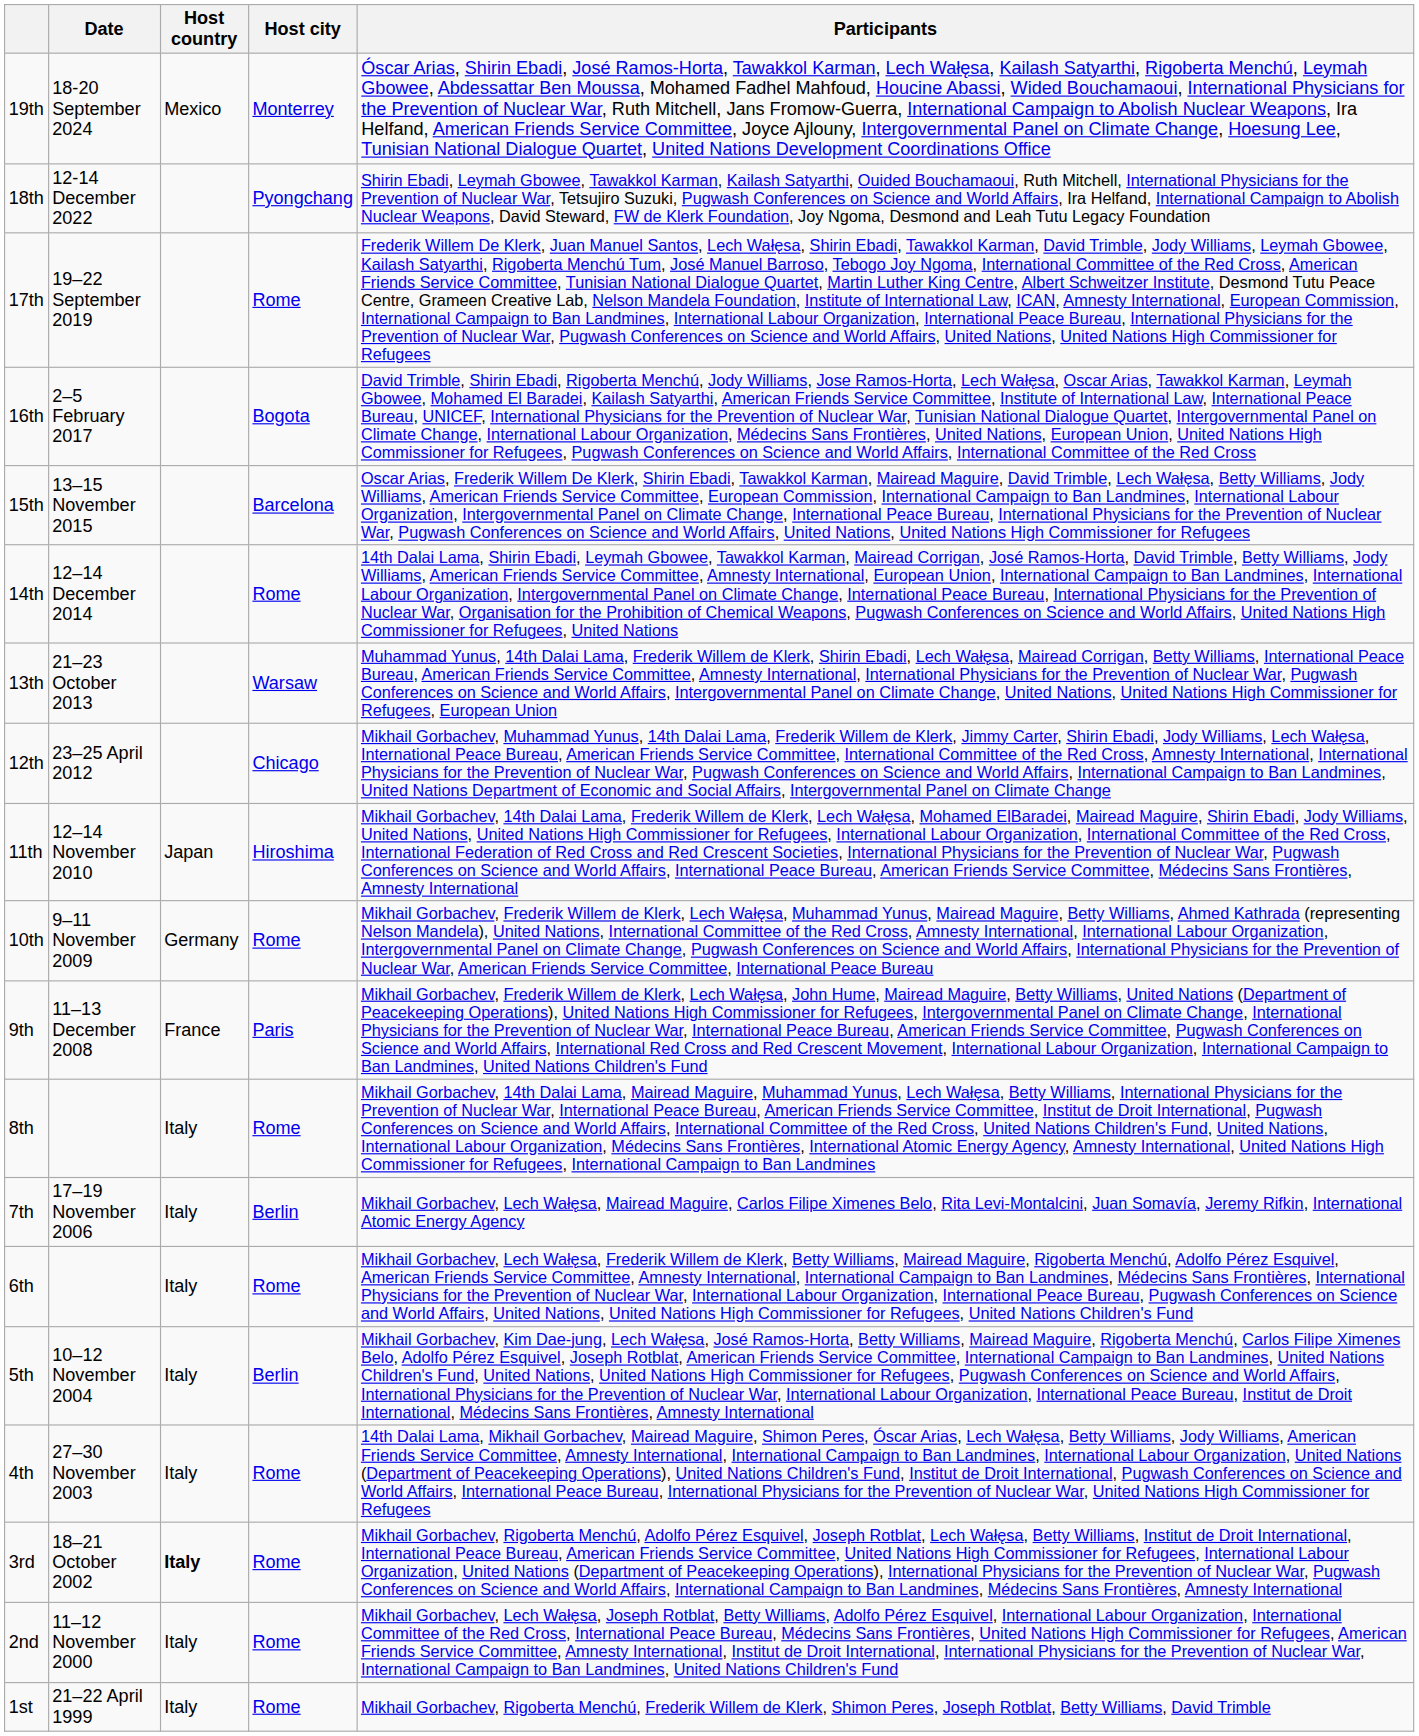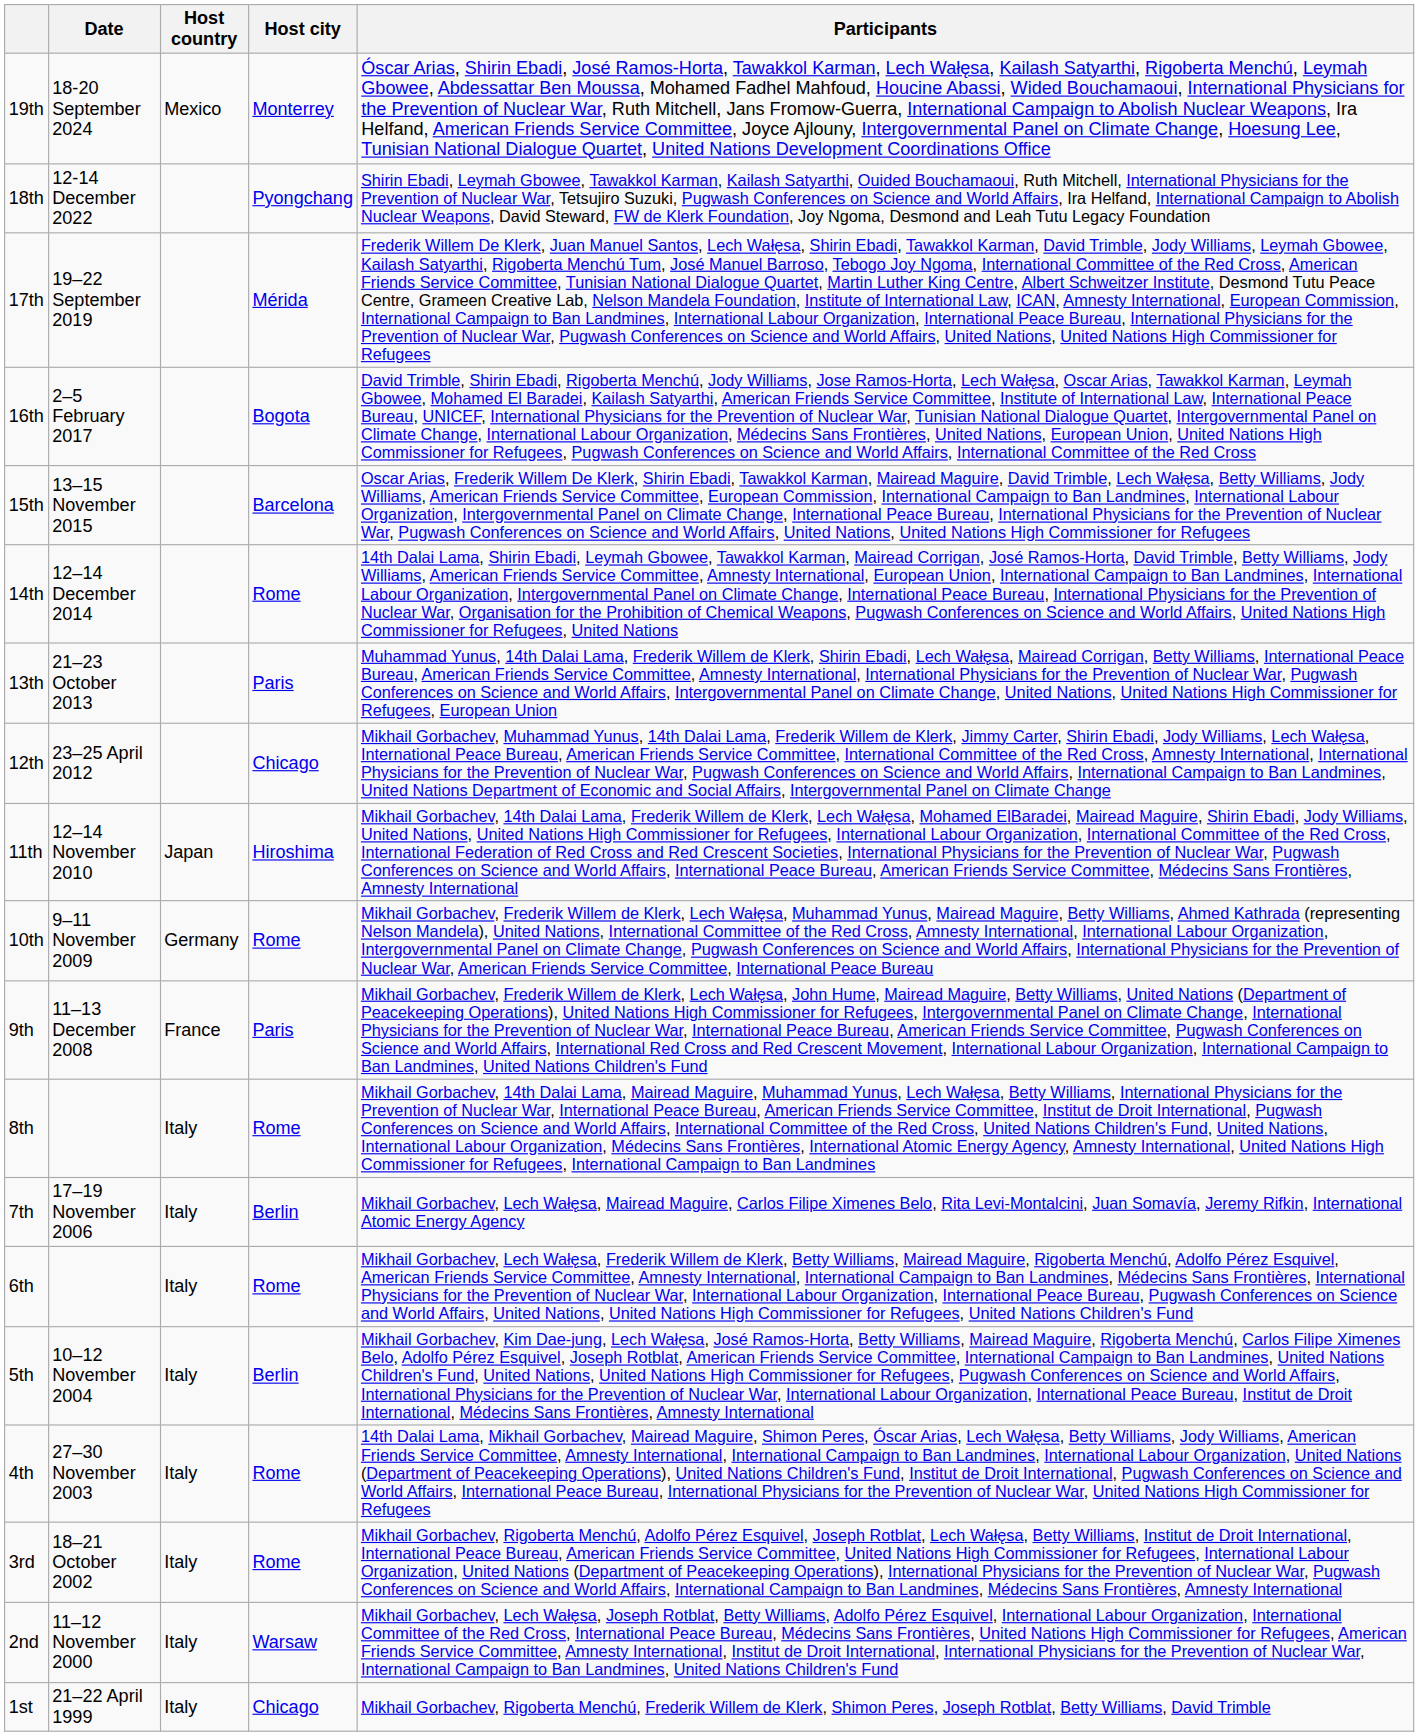17th | Host city: Rome -> Mérida
13th | Host city: Warsaw -> Paris
3rd | Host country: bold -> normal
2nd | Host city: Rome -> Warsaw
1st | Host city: Rome -> Chicago
